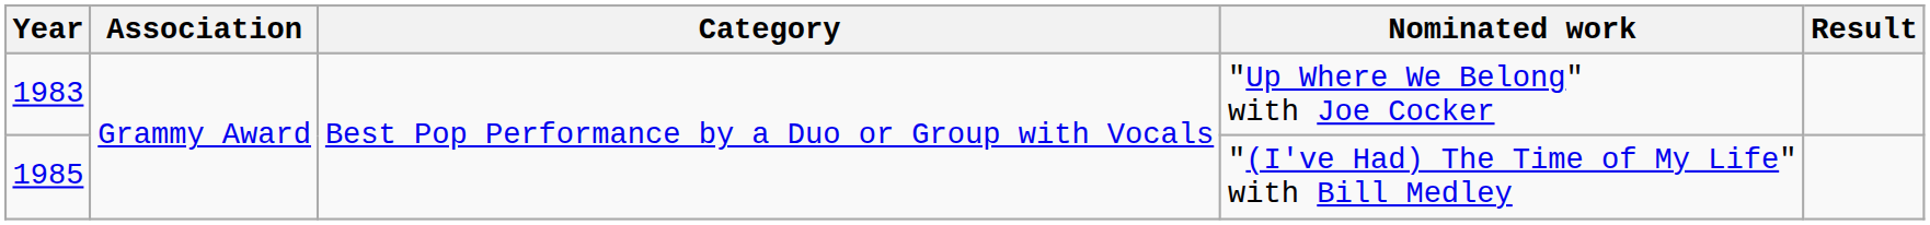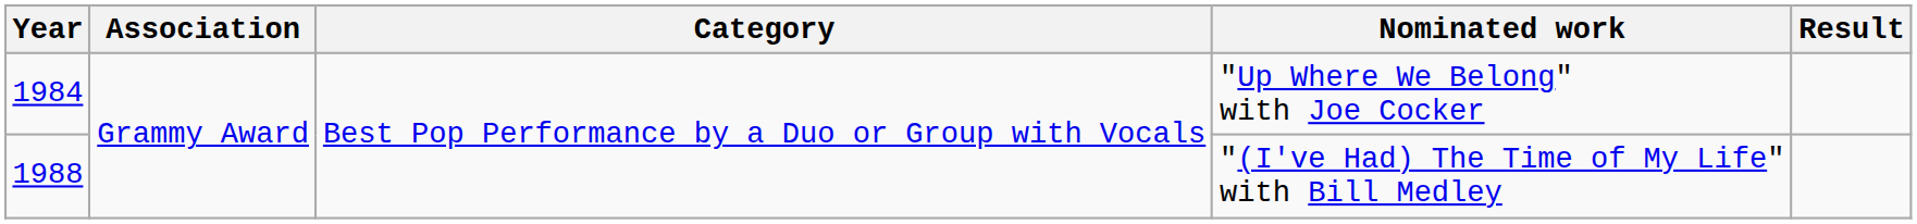"Up Where We Belong" with Joe Cocker | Year: 1983 -> 1984
"(I've Had) The Time of My Life" with Bill Medley | Year: 1985 -> 1988
